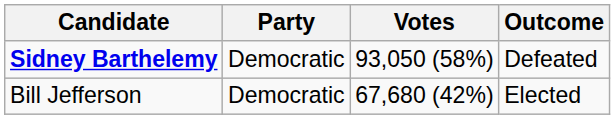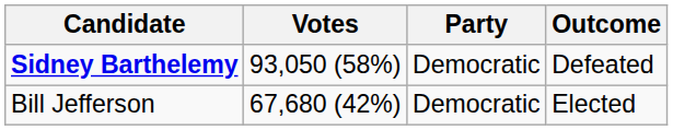columns swapped: Party <-> Votes
